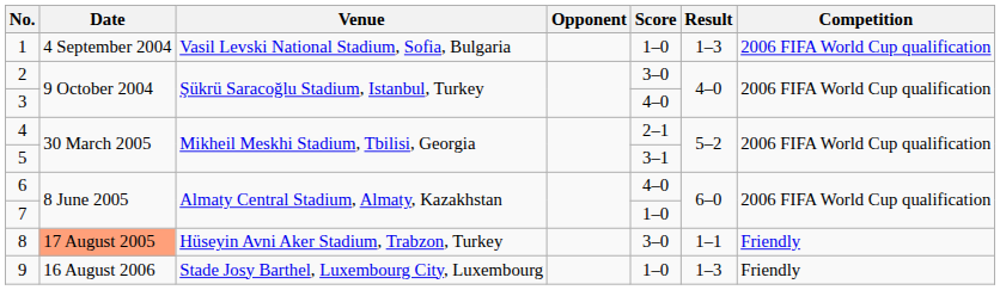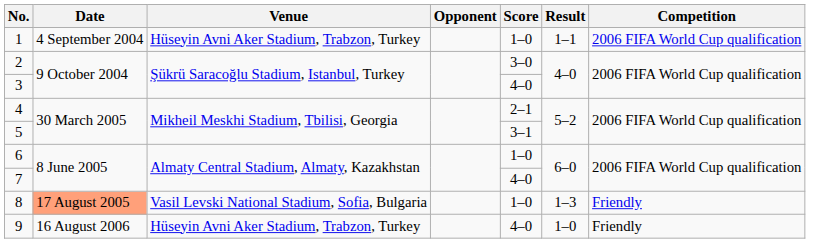1 | Venue: Vasil Levski National Stadium, Sofia, Bulgaria -> Hüseyin Avni Aker Stadium, Trabzon, Turkey
1 | Result: 1–3 -> 1–1
6 | Score: 4–0 -> 1–0
7 | Score: 1–0 -> 4–0
8 | Venue: Hüseyin Avni Aker Stadium, Trabzon, Turkey -> Vasil Levski National Stadium, Sofia, Bulgaria
8 | Score: 3–0 -> 1–0
8 | Result: 1–1 -> 1–3
9 | Venue: Stade Josy Barthel, Luxembourg City, Luxembourg -> Hüseyin Avni Aker Stadium, Trabzon, Turkey
9 | Score: 1–0 -> 4–0
9 | Result: 1–3 -> 1–0
